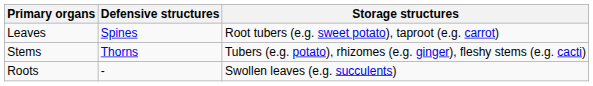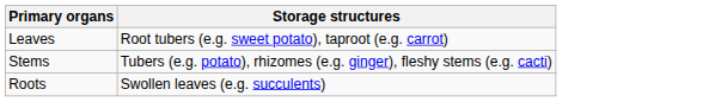- column: Defensive structures | Spines | Thorns | -
